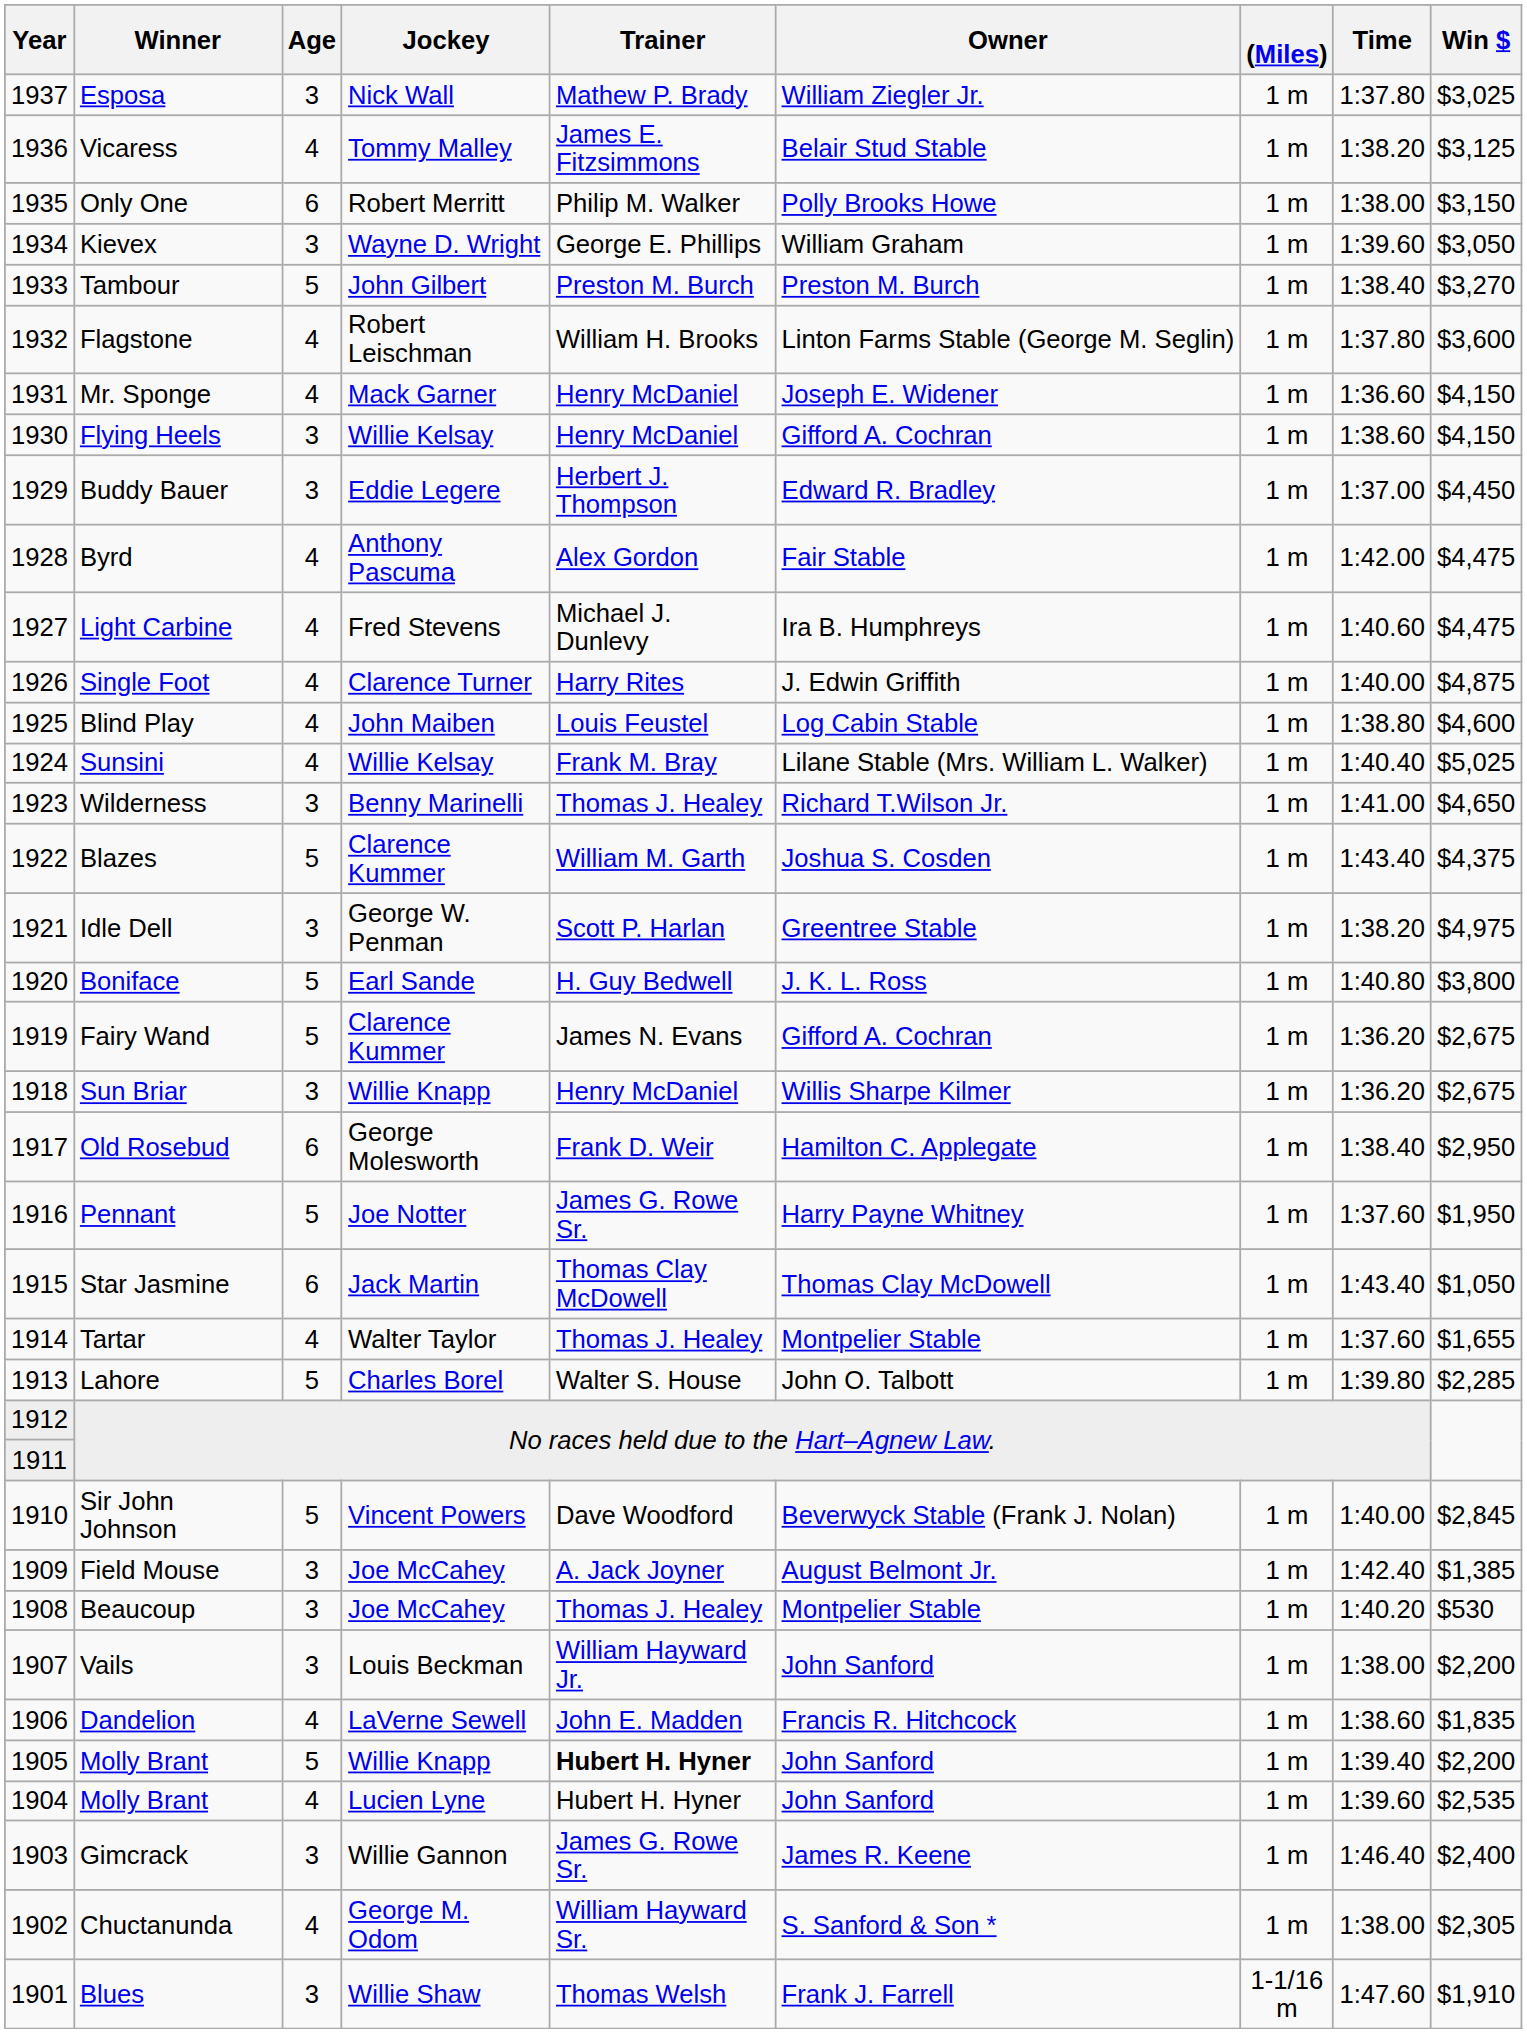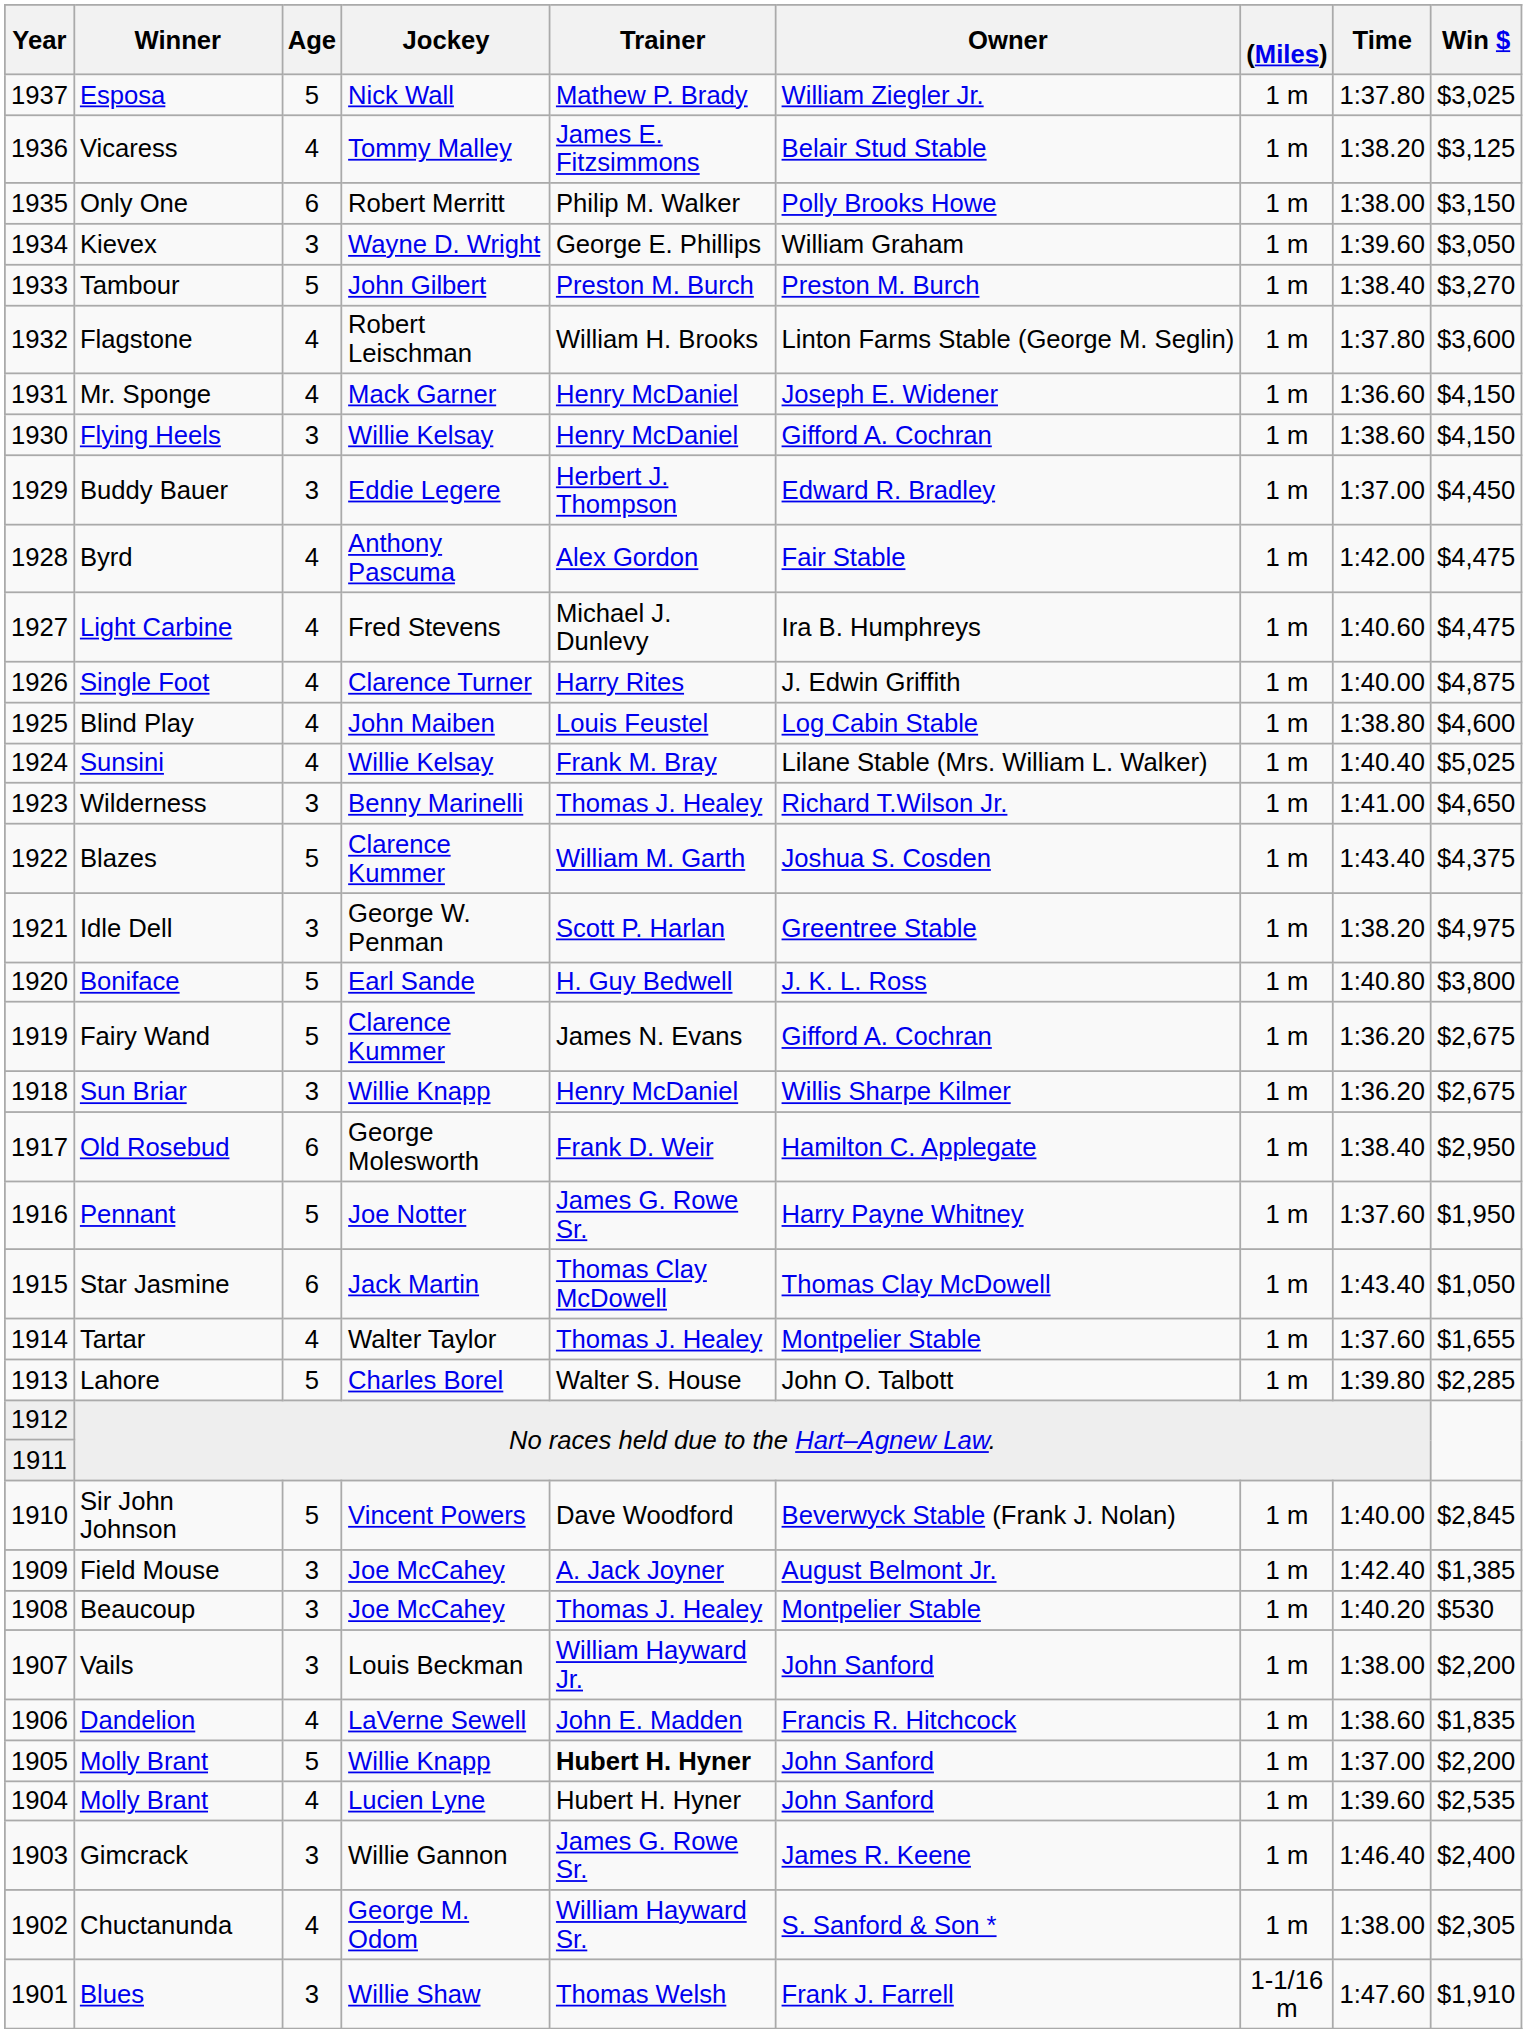Esposa | Age: 3 -> 5
1905 / Molly Brant | Time: 1:39.40 -> 1:37.00
